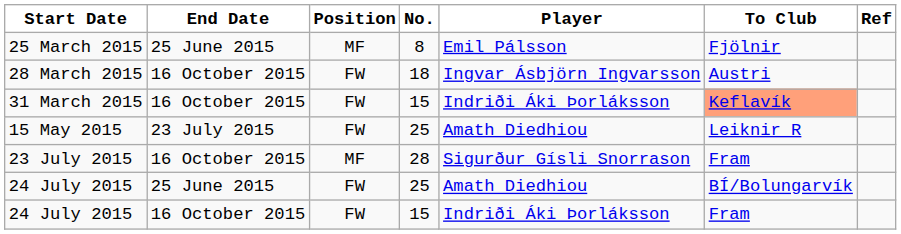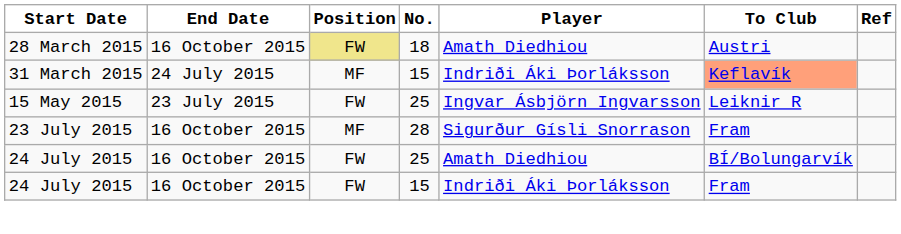- row: 25 March 2015 | 25 June 2015 | MF | 8 | Emil Pálsson | Fjölnir
28 March 2015 | Position: no background -> khaki background
28 March 2015 | Player: Ingvar Ásbjörn Ingvarsson -> Amath Diedhiou
31 March 2015 | End Date: 16 October 2015 -> 24 July 2015
31 March 2015 | Position: FW -> MF
15 May 2015 | Player: Amath Diedhiou -> Ingvar Ásbjörn Ingvarsson
24 July 2015 / 25 | End Date: 25 June 2015 -> 16 October 2015
